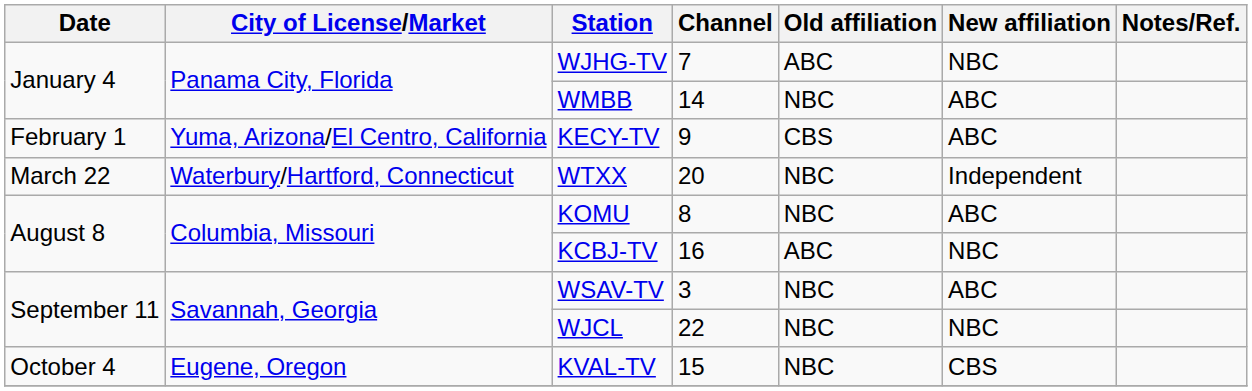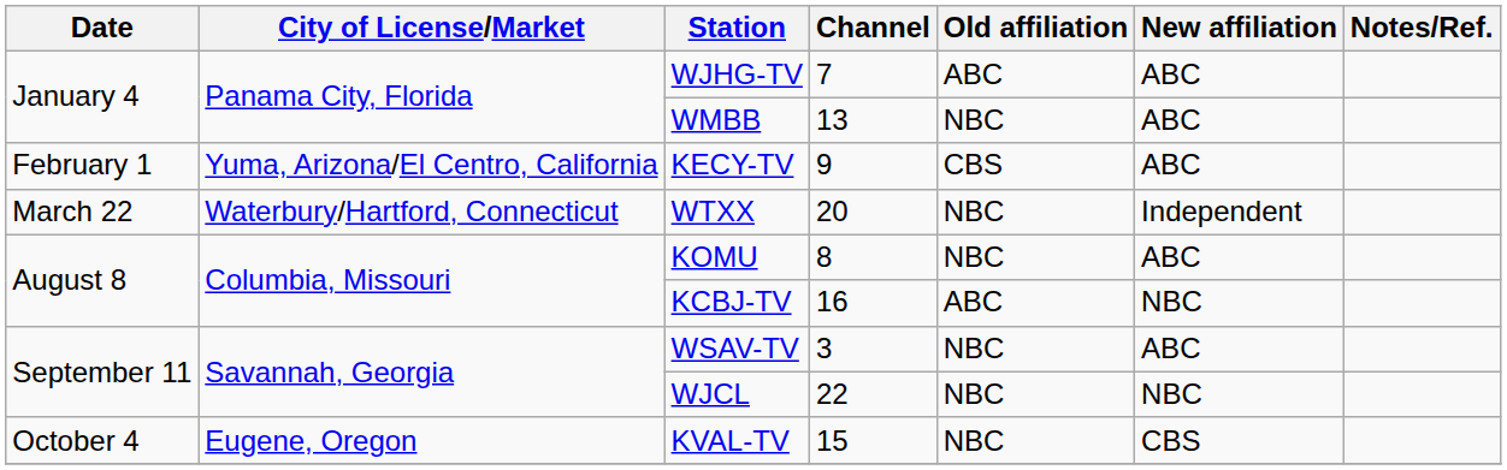WJHG-TV | New affiliation: NBC -> ABC
WMBB | Channel: 14 -> 13
